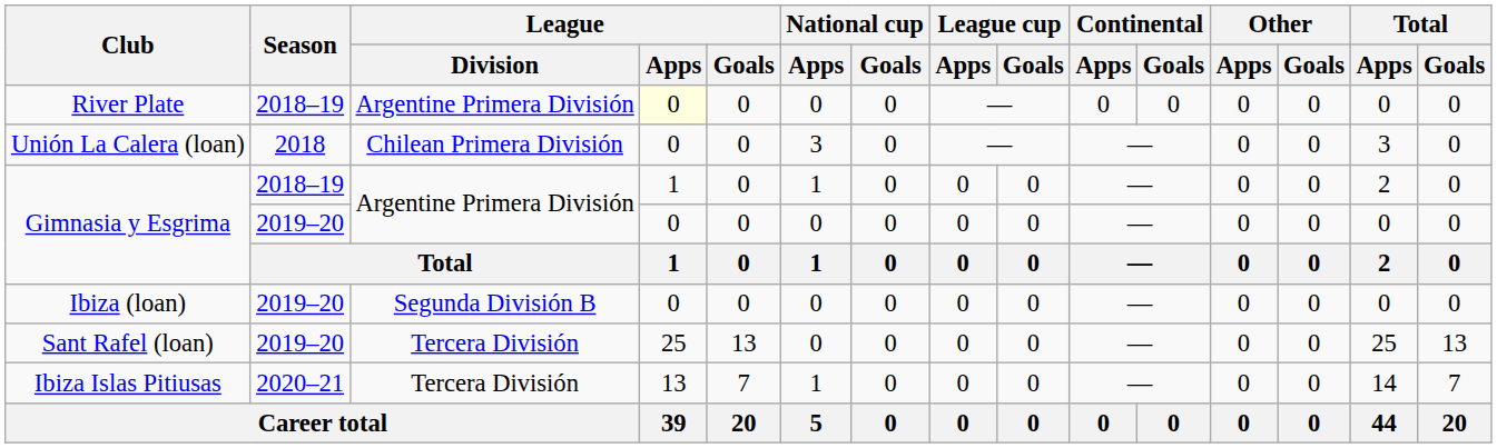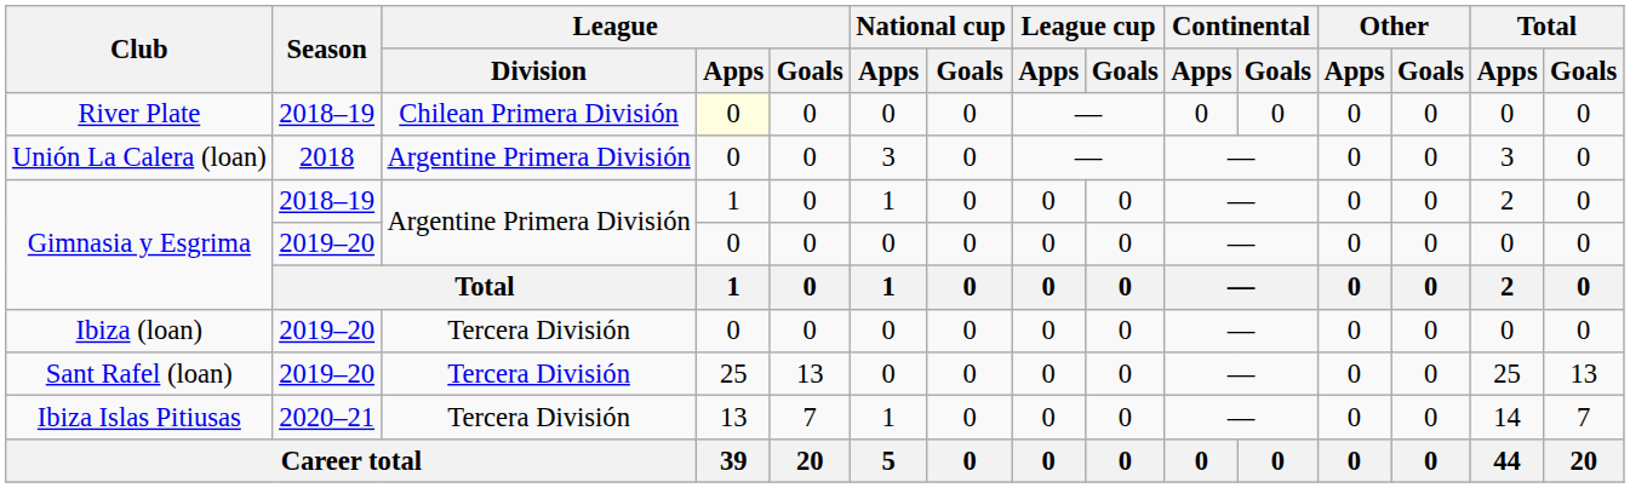River Plate | League / Division: Argentine Primera División -> Chilean Primera División
Unión La Calera (loan) | League / Division: Chilean Primera División -> Argentine Primera División
Ibiza (loan) | League / Division: Segunda División B -> Tercera División
